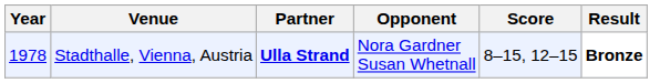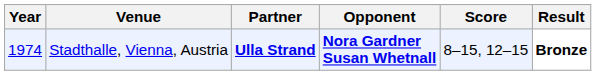Stadthalle, Vienna, Austria | Year: 1978 -> 1974
Stadthalle, Vienna, Austria | Opponent: normal -> bold
